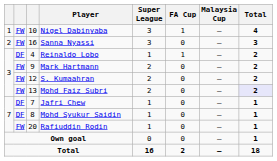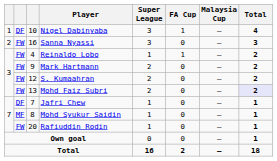Nigel Dabinyaba | column 2: FW -> DF
Reinaldo Lobo | column 2: DF -> FW
Mohd Syukur Saidin | column 2: DF -> MF
